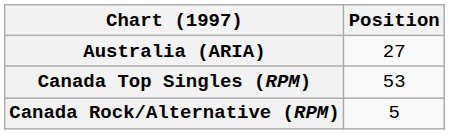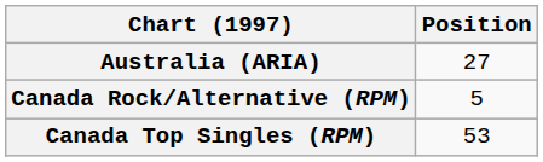rows swapped: Canada Top Singles (RPM) <-> Canada Rock/Alternative (RPM)
